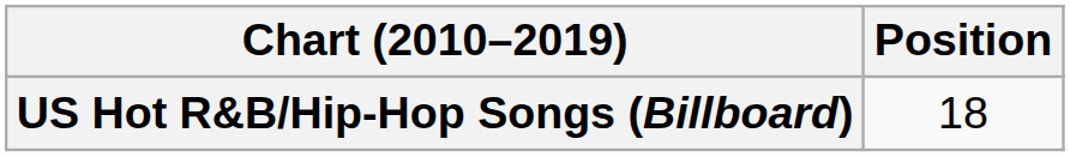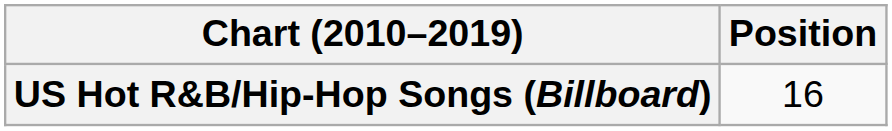US Hot R&B/Hip-Hop Songs (Billboard) | Position: 18 -> 16
